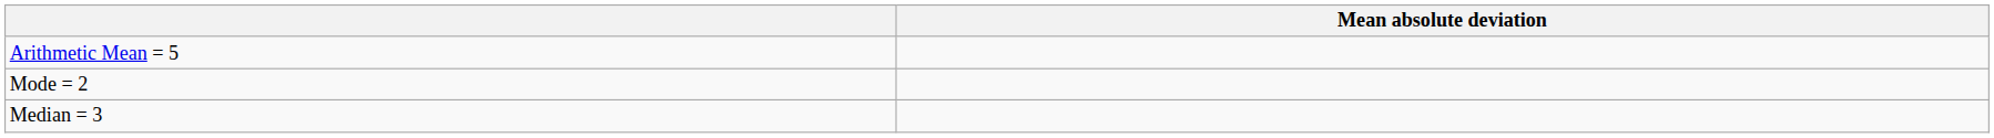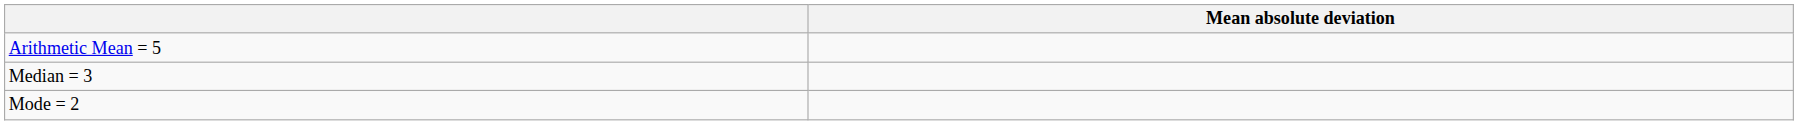rows swapped: Median = 3 <-> Mode = 2
